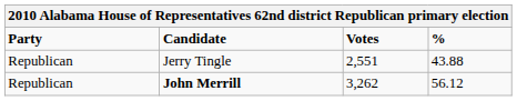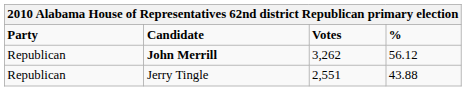rows swapped: John Merrill <-> Jerry Tingle
